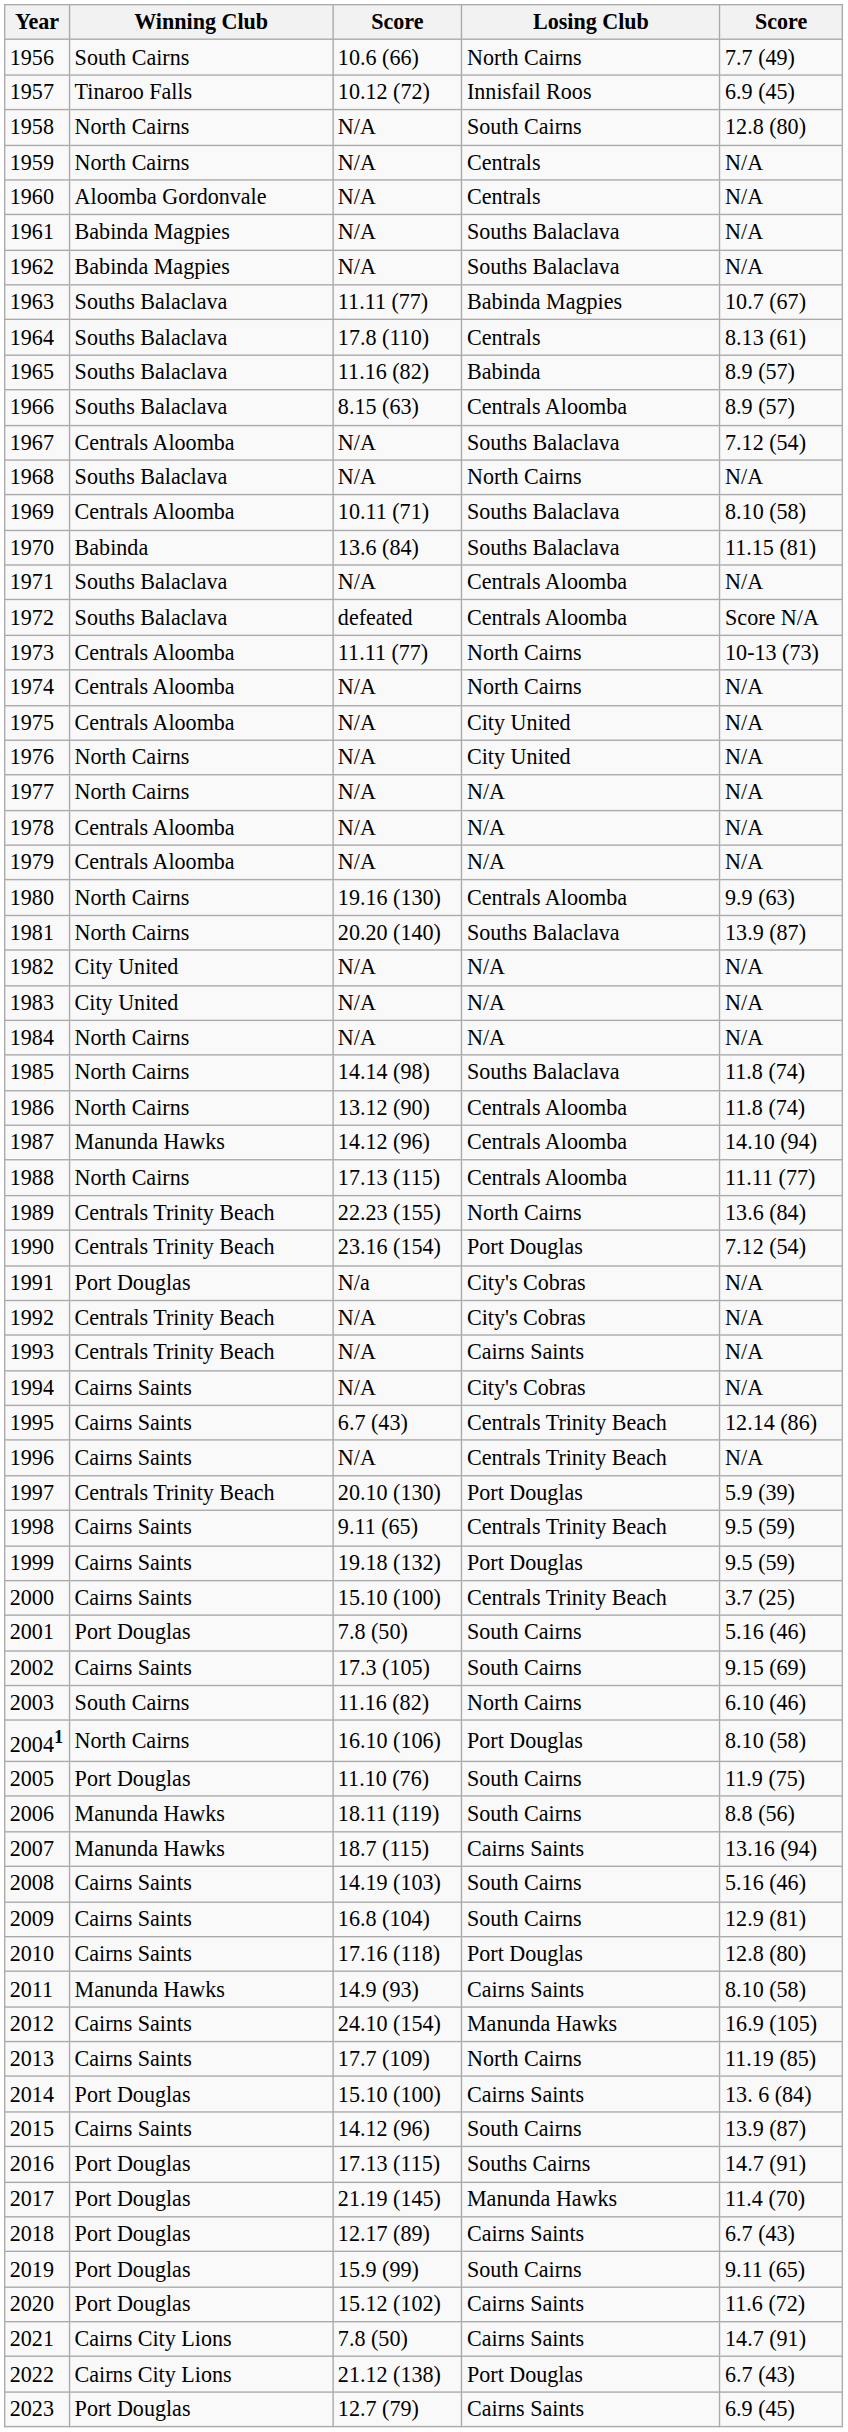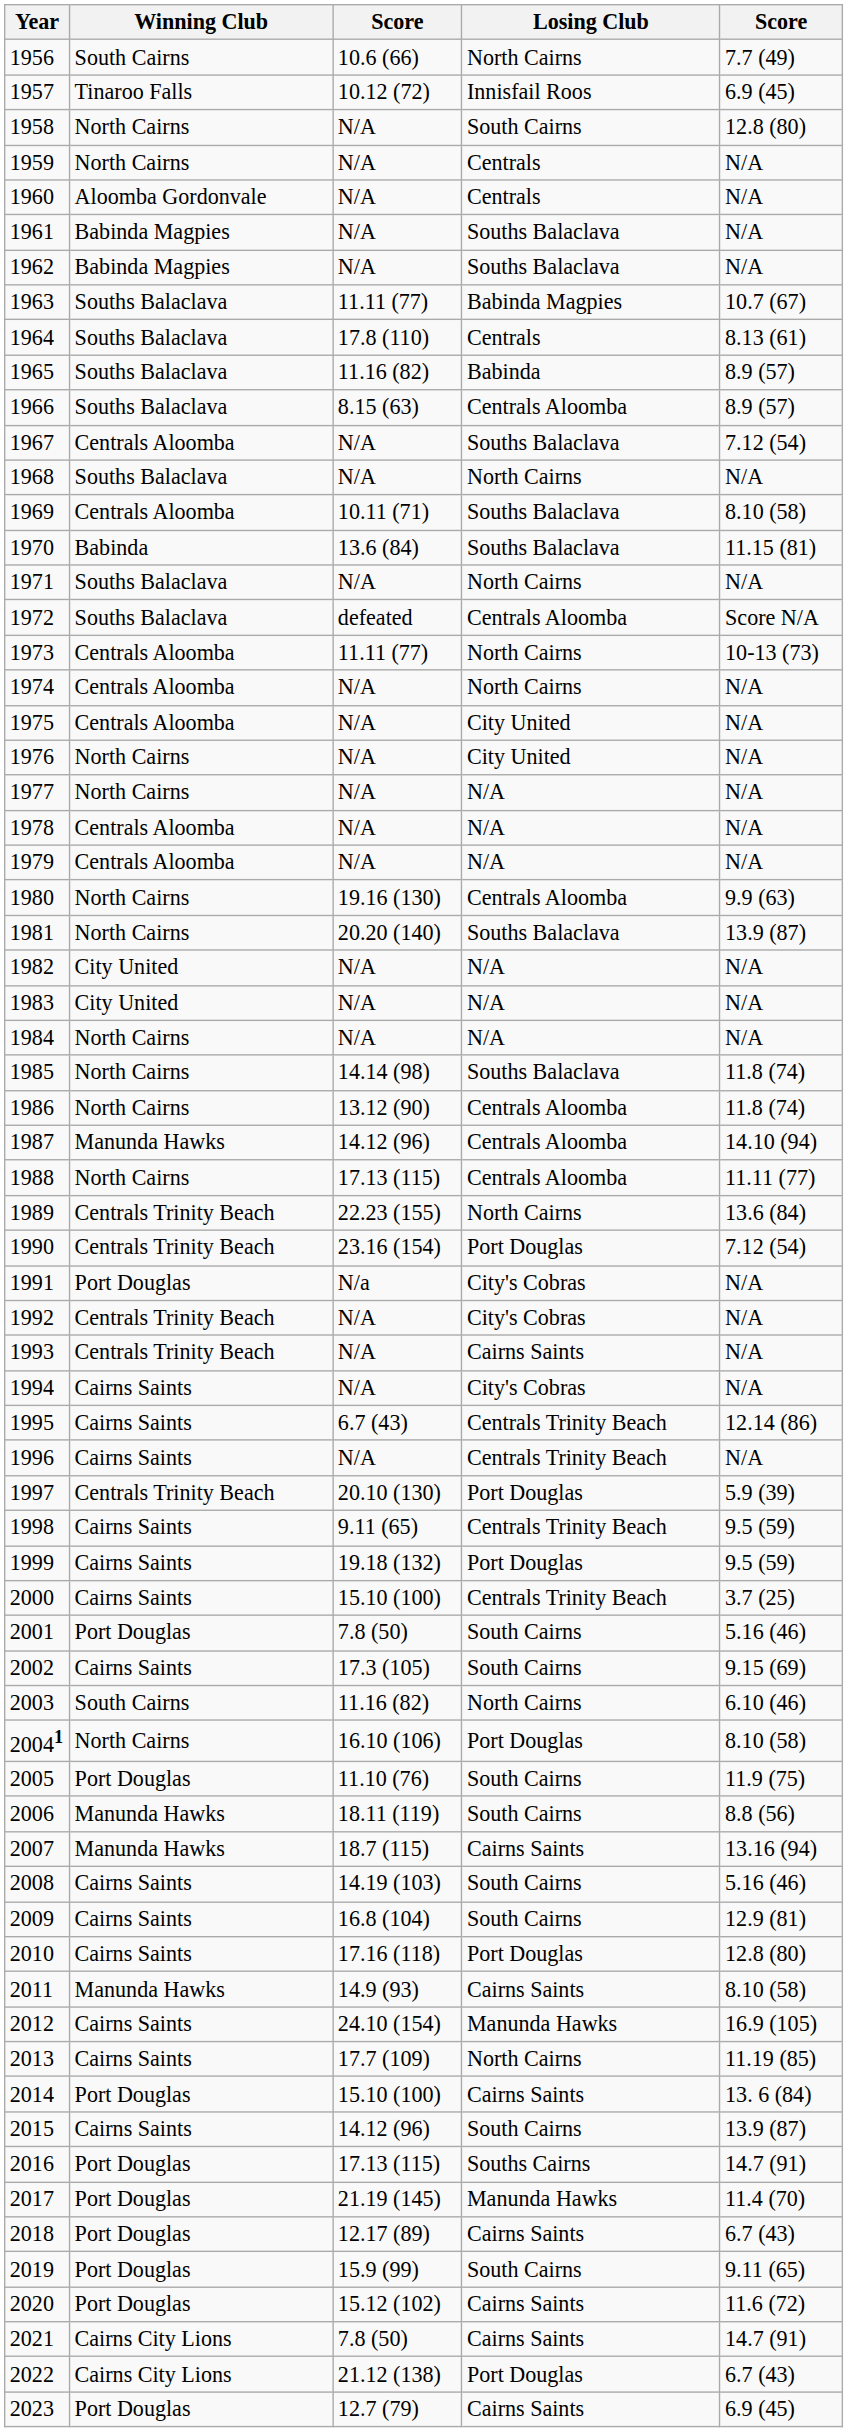1971 | Losing Club: Centrals Aloomba -> North Cairns
